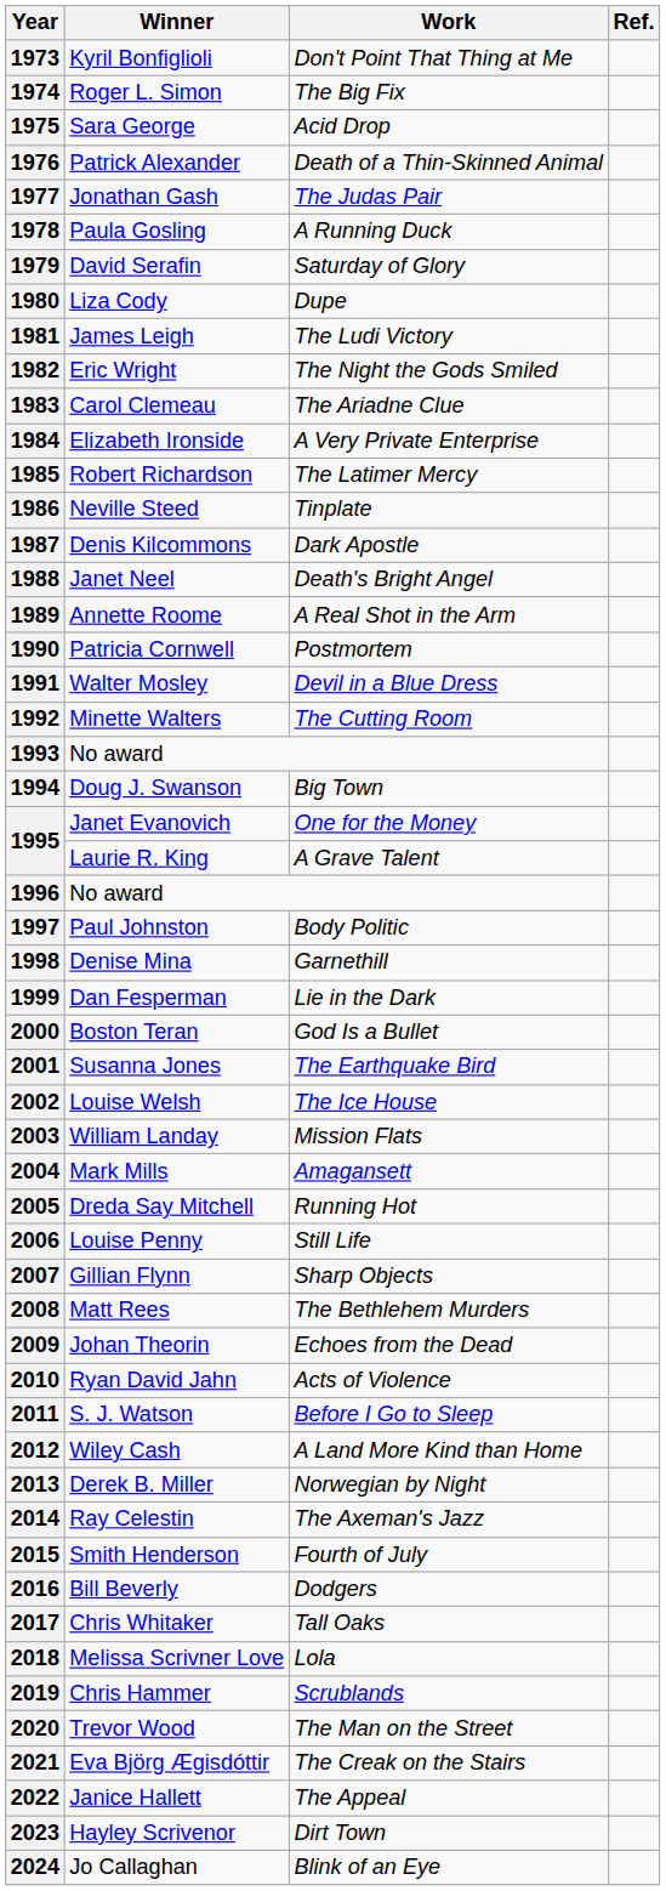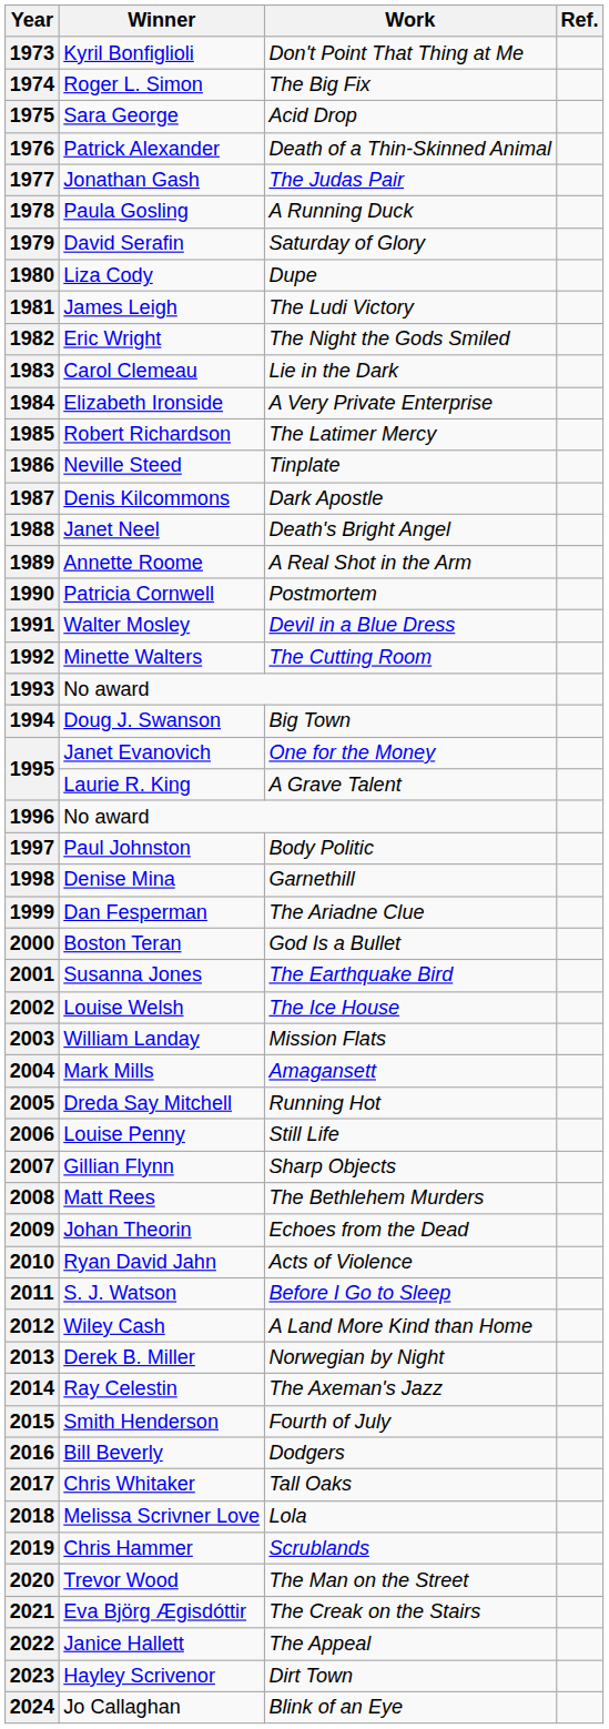1983 | Work: The Ariadne Clue -> Lie in the Dark
1999 | Work: Lie in the Dark -> The Ariadne Clue
